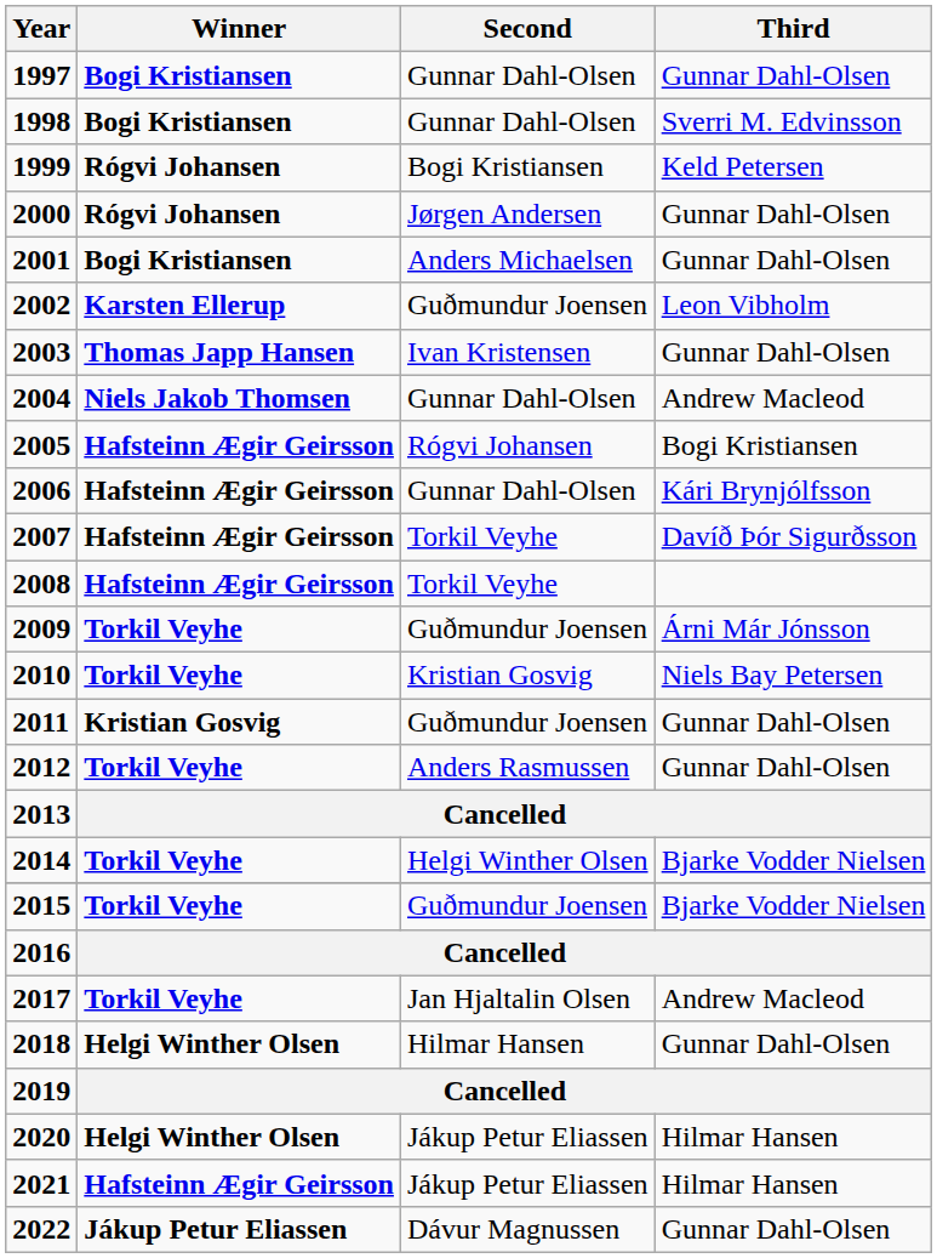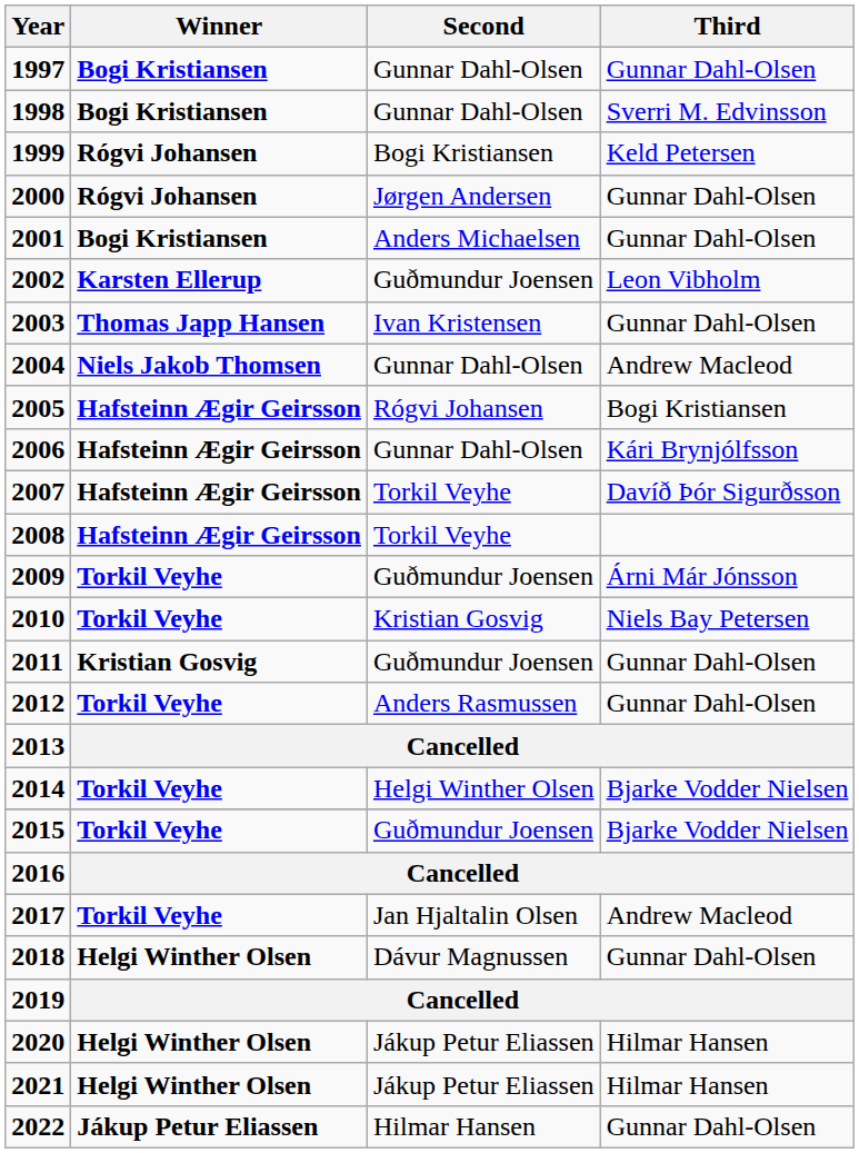2018 | Second: Hilmar Hansen -> Dávur Magnussen
2021 | Winner: Hafsteinn Ægir Geirsson -> Helgi Winther Olsen
2022 | Second: Dávur Magnussen -> Hilmar Hansen
